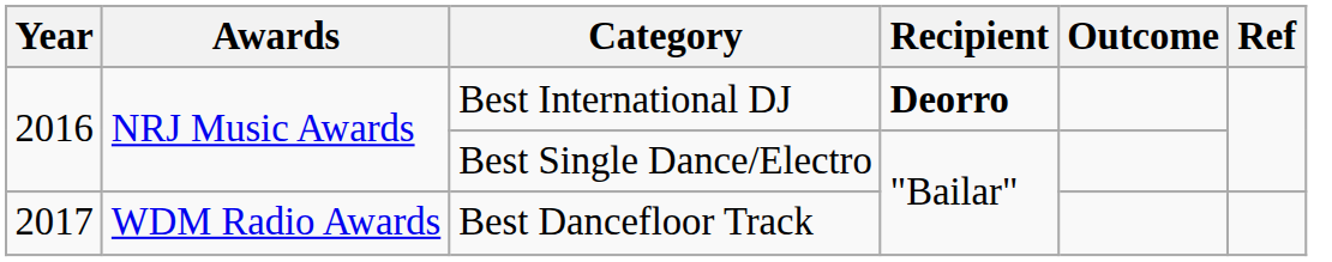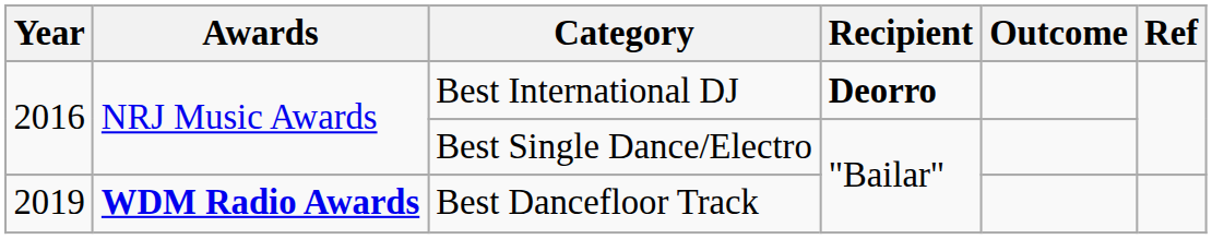Best Dancefloor Track | Year: 2017 -> 2019
Best Dancefloor Track | Awards: normal -> bold
